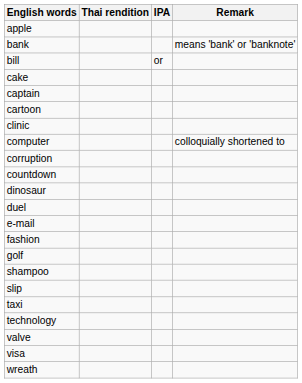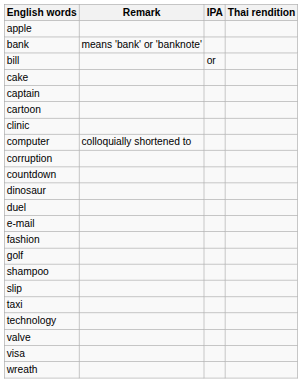columns swapped: Thai rendition <-> Remark
